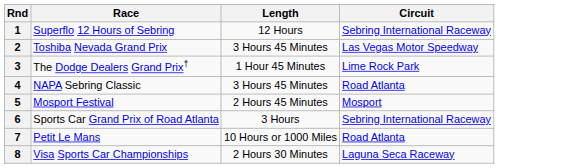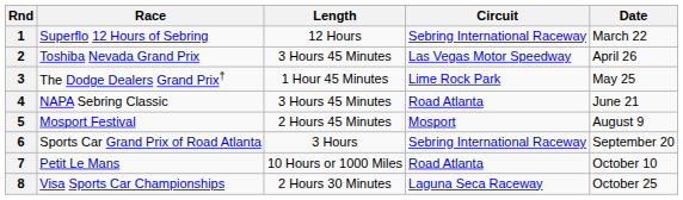+ column: Date | March 22 | April 26 | May 25 | June 21 | August 9 | September 20 | October 10 | October 25
